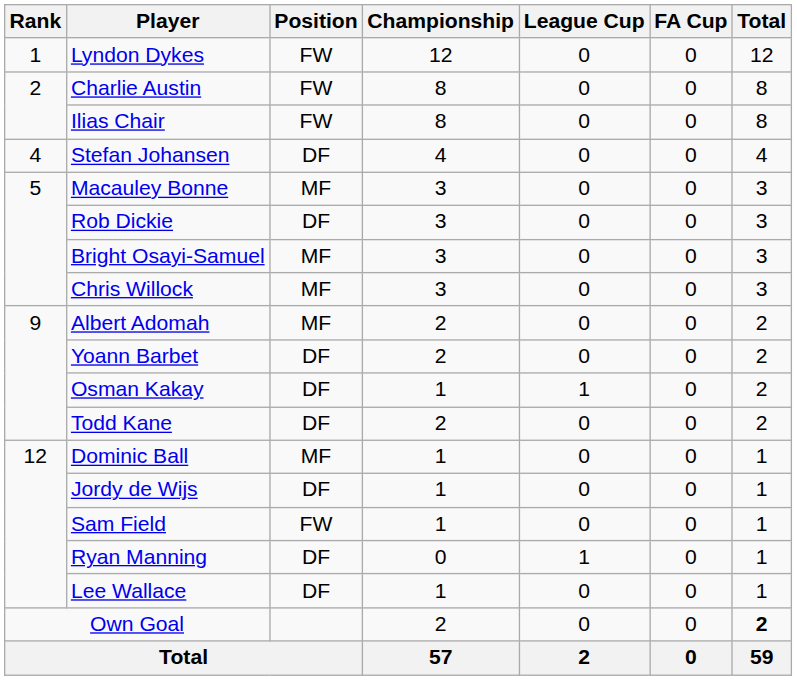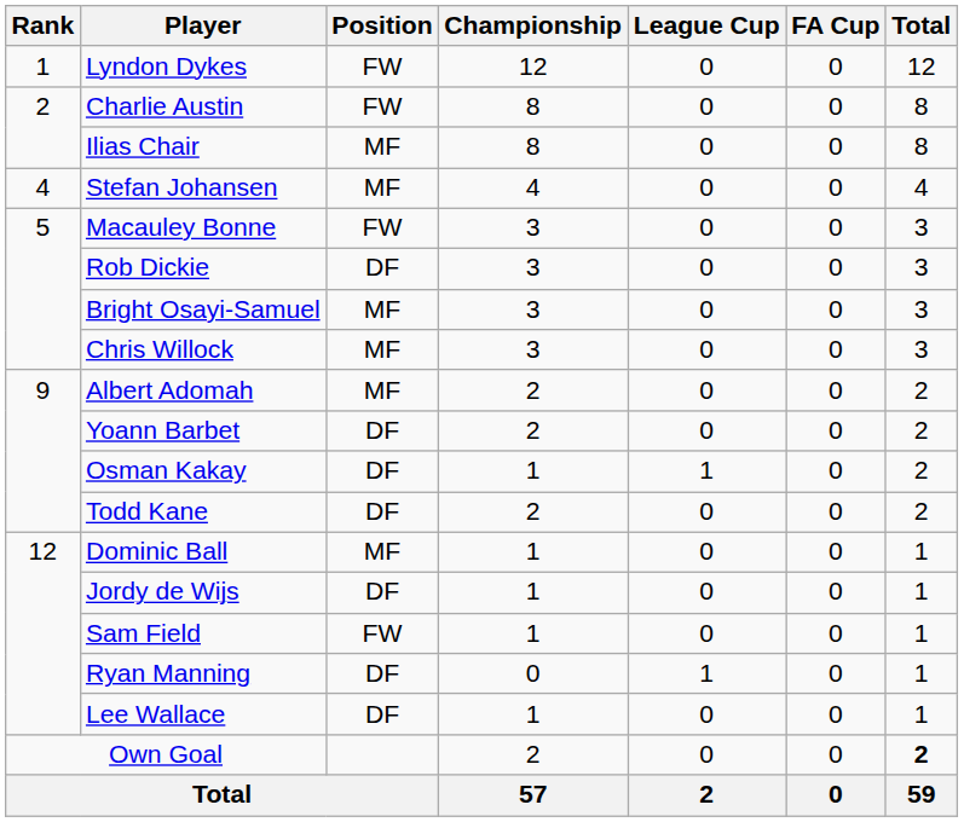Ilias Chair | Position: FW -> MF
Stefan Johansen | Position: DF -> MF
Macauley Bonne | Position: MF -> FW
